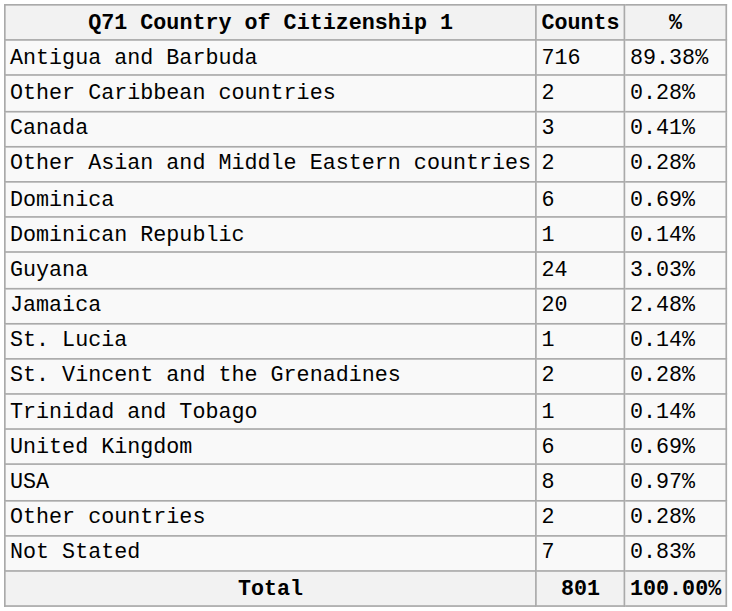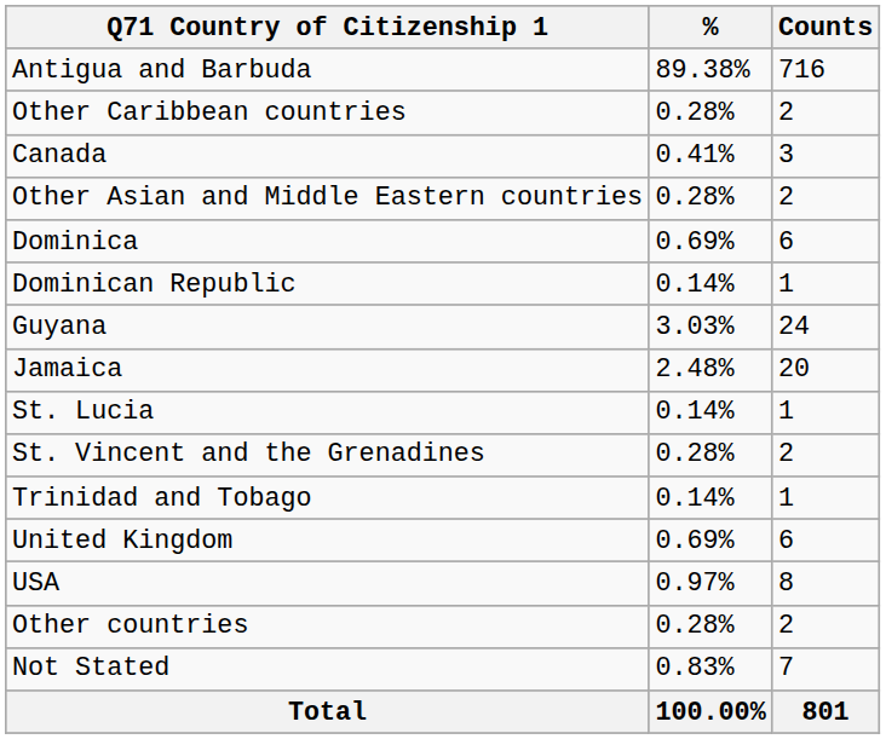columns swapped: Counts <-> %
